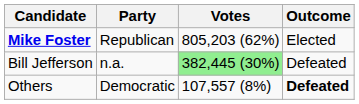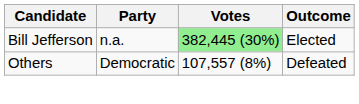- row: Mike Foster | Republican | 805,203 (62%) | Elected
Bill Jefferson | Outcome: Defeated -> Elected
Others | Outcome: bold -> normal
